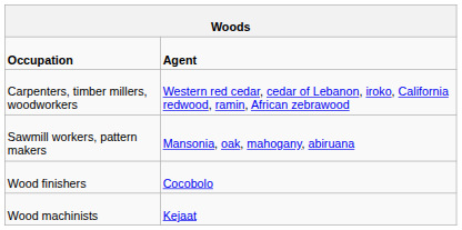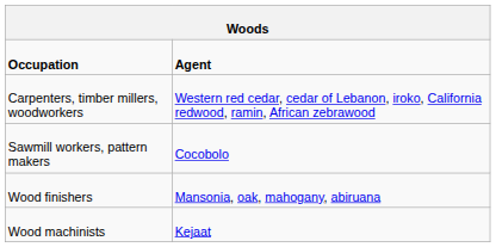Sawmill workers, pattern makers | column 2: Mansonia, oak, mahogany, abiruana -> Cocobolo
Wood finishers | column 2: Cocobolo -> Mansonia, oak, mahogany, abiruana
